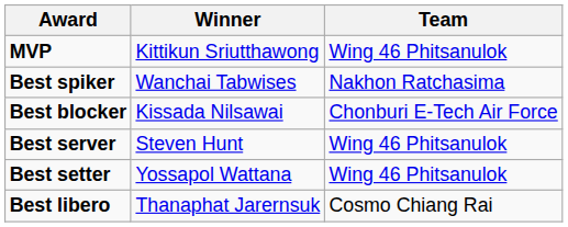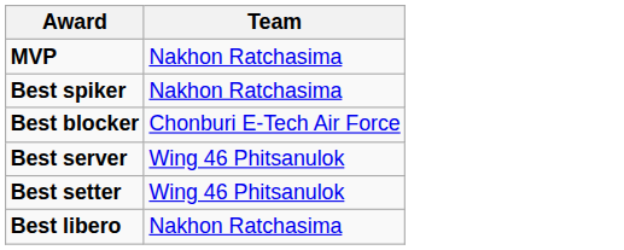- column: Winner | Kittikun Sriutthawong | Wanchai Tabwises | Kissada Nilsawai | Steven Hunt | Yossapol Wattana | Thanaphat Jarernsuk
MVP | Team: Wing 46 Phitsanulok -> Nakhon Ratchasima
Best libero | Team: Cosmo Chiang Rai -> Nakhon Ratchasima
